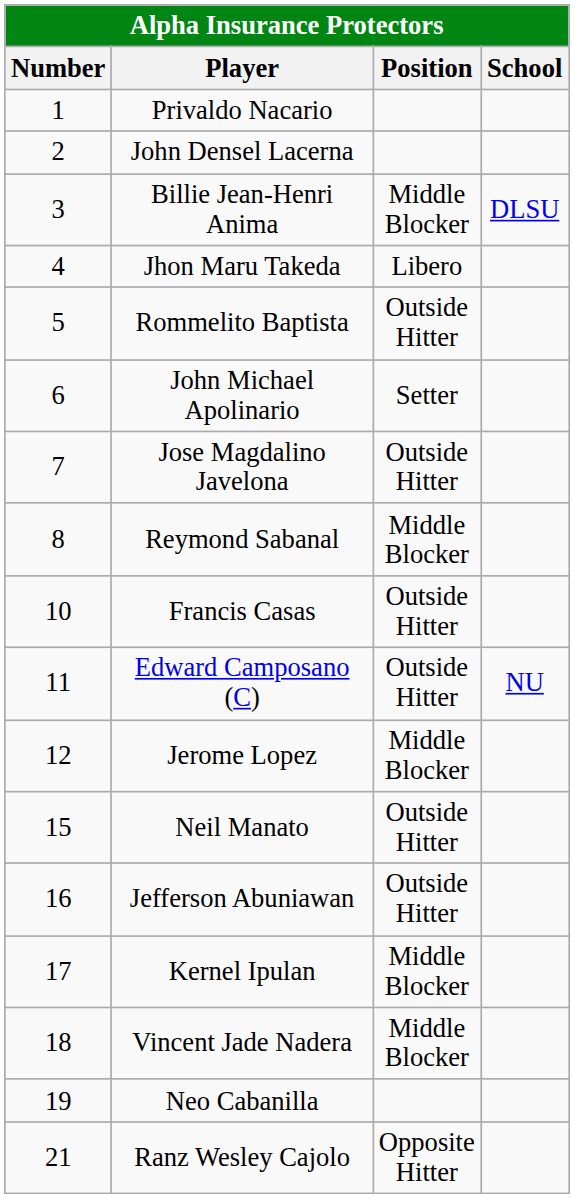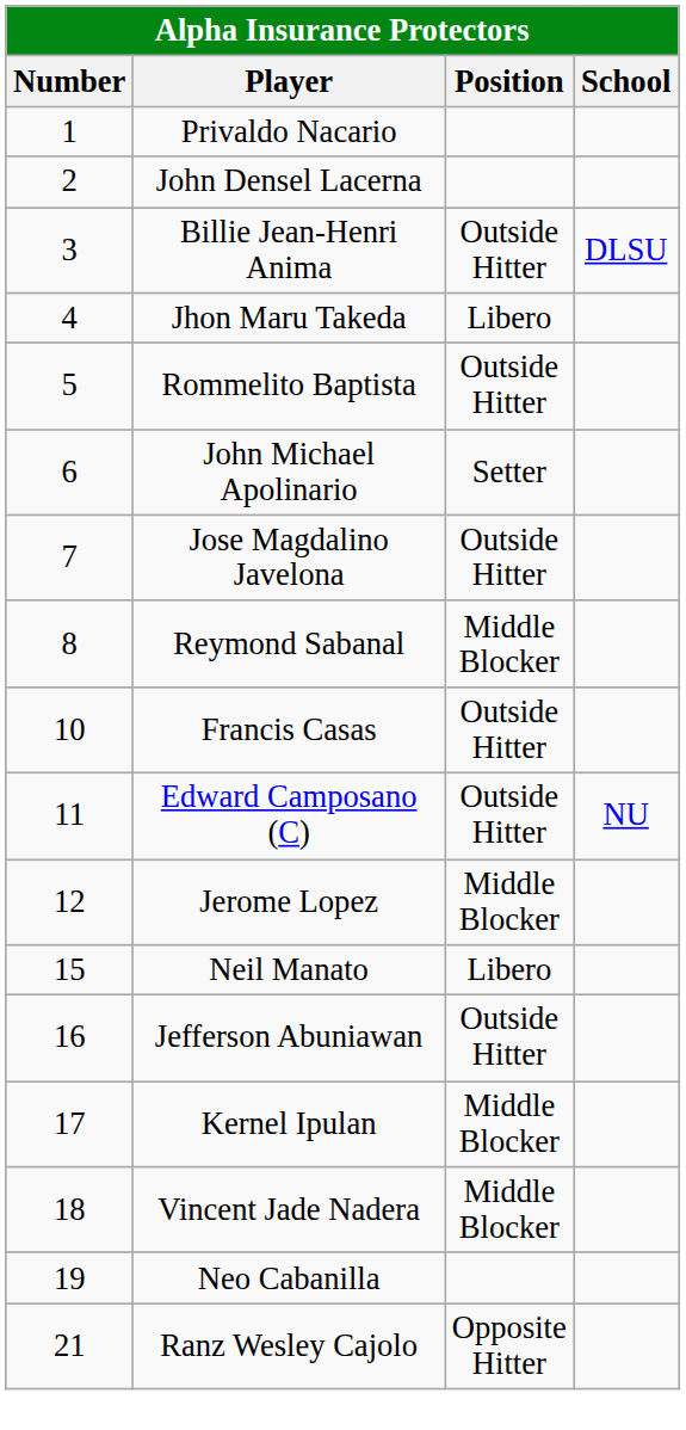Billie Jean-Henri Anima | Position: Middle Blocker -> Outside Hitter
Neil Manato | Position: Outside Hitter -> Libero
